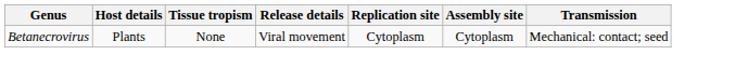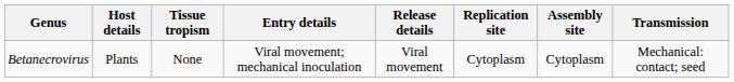+ column: Entry details | Viral movement; mechanical inoculation
